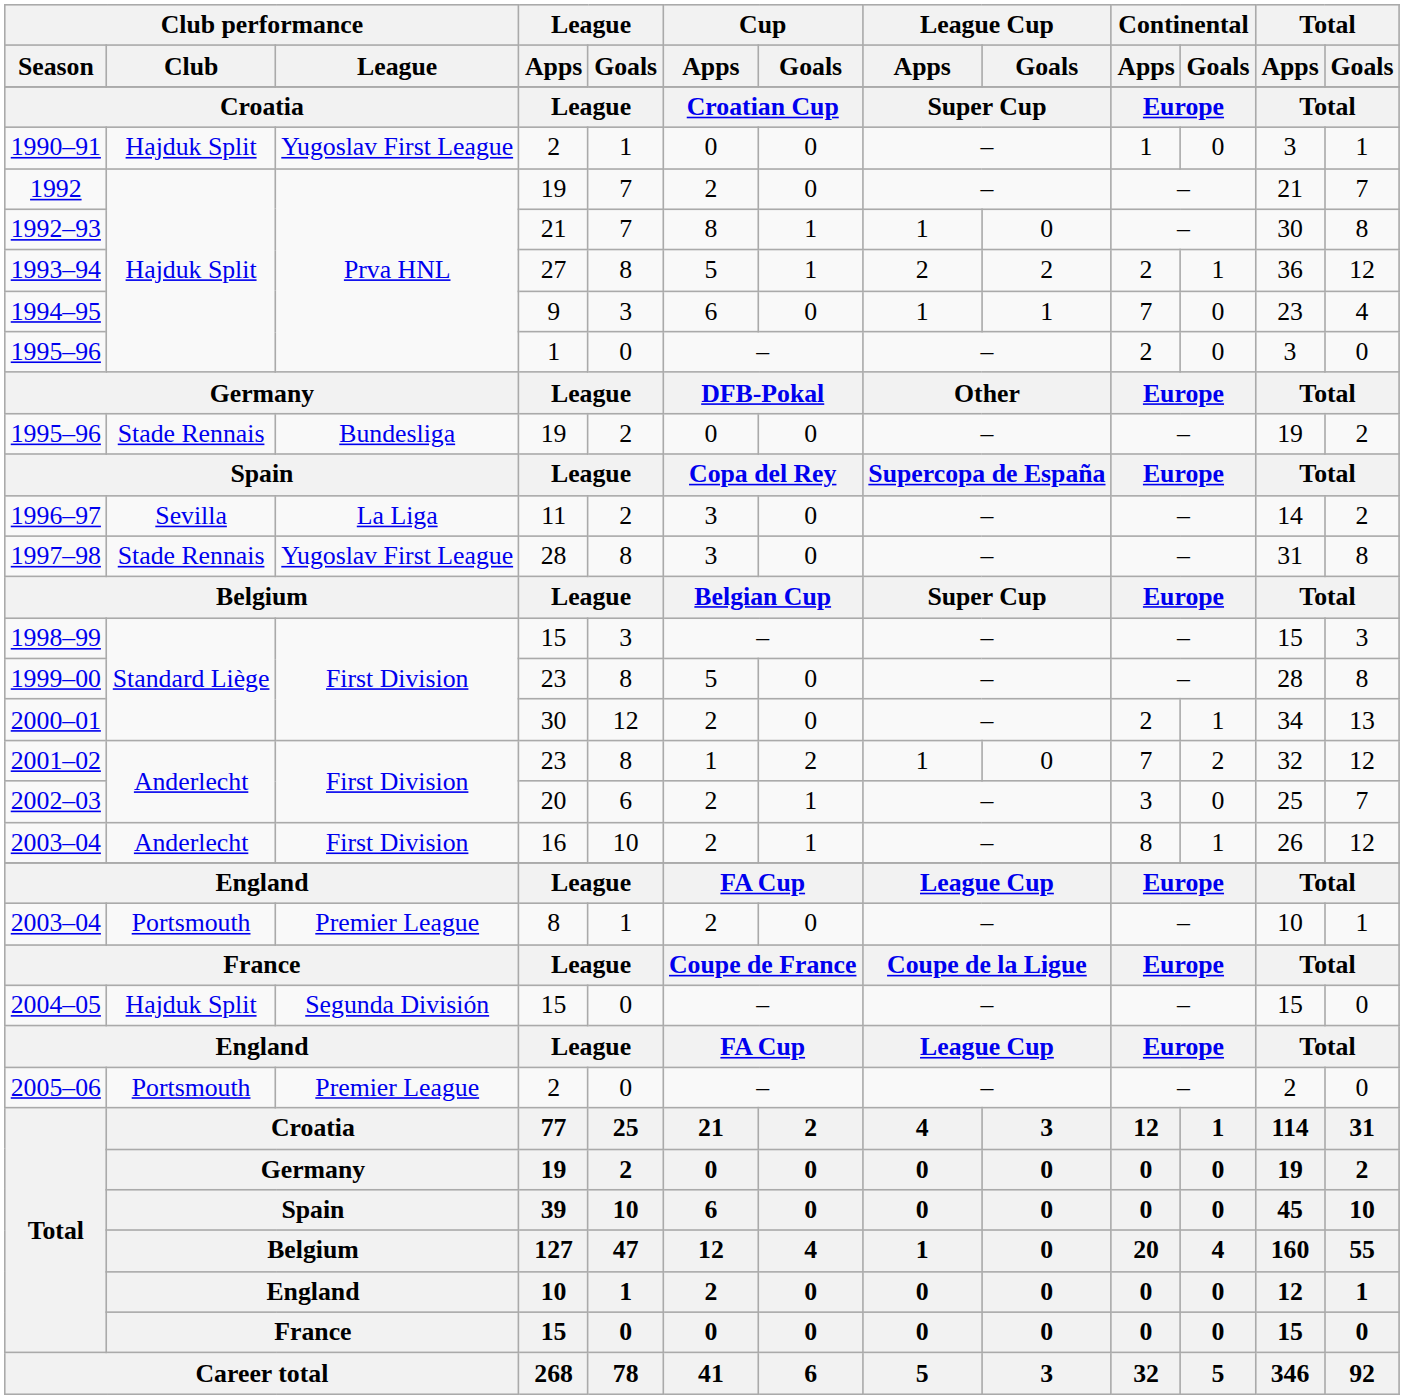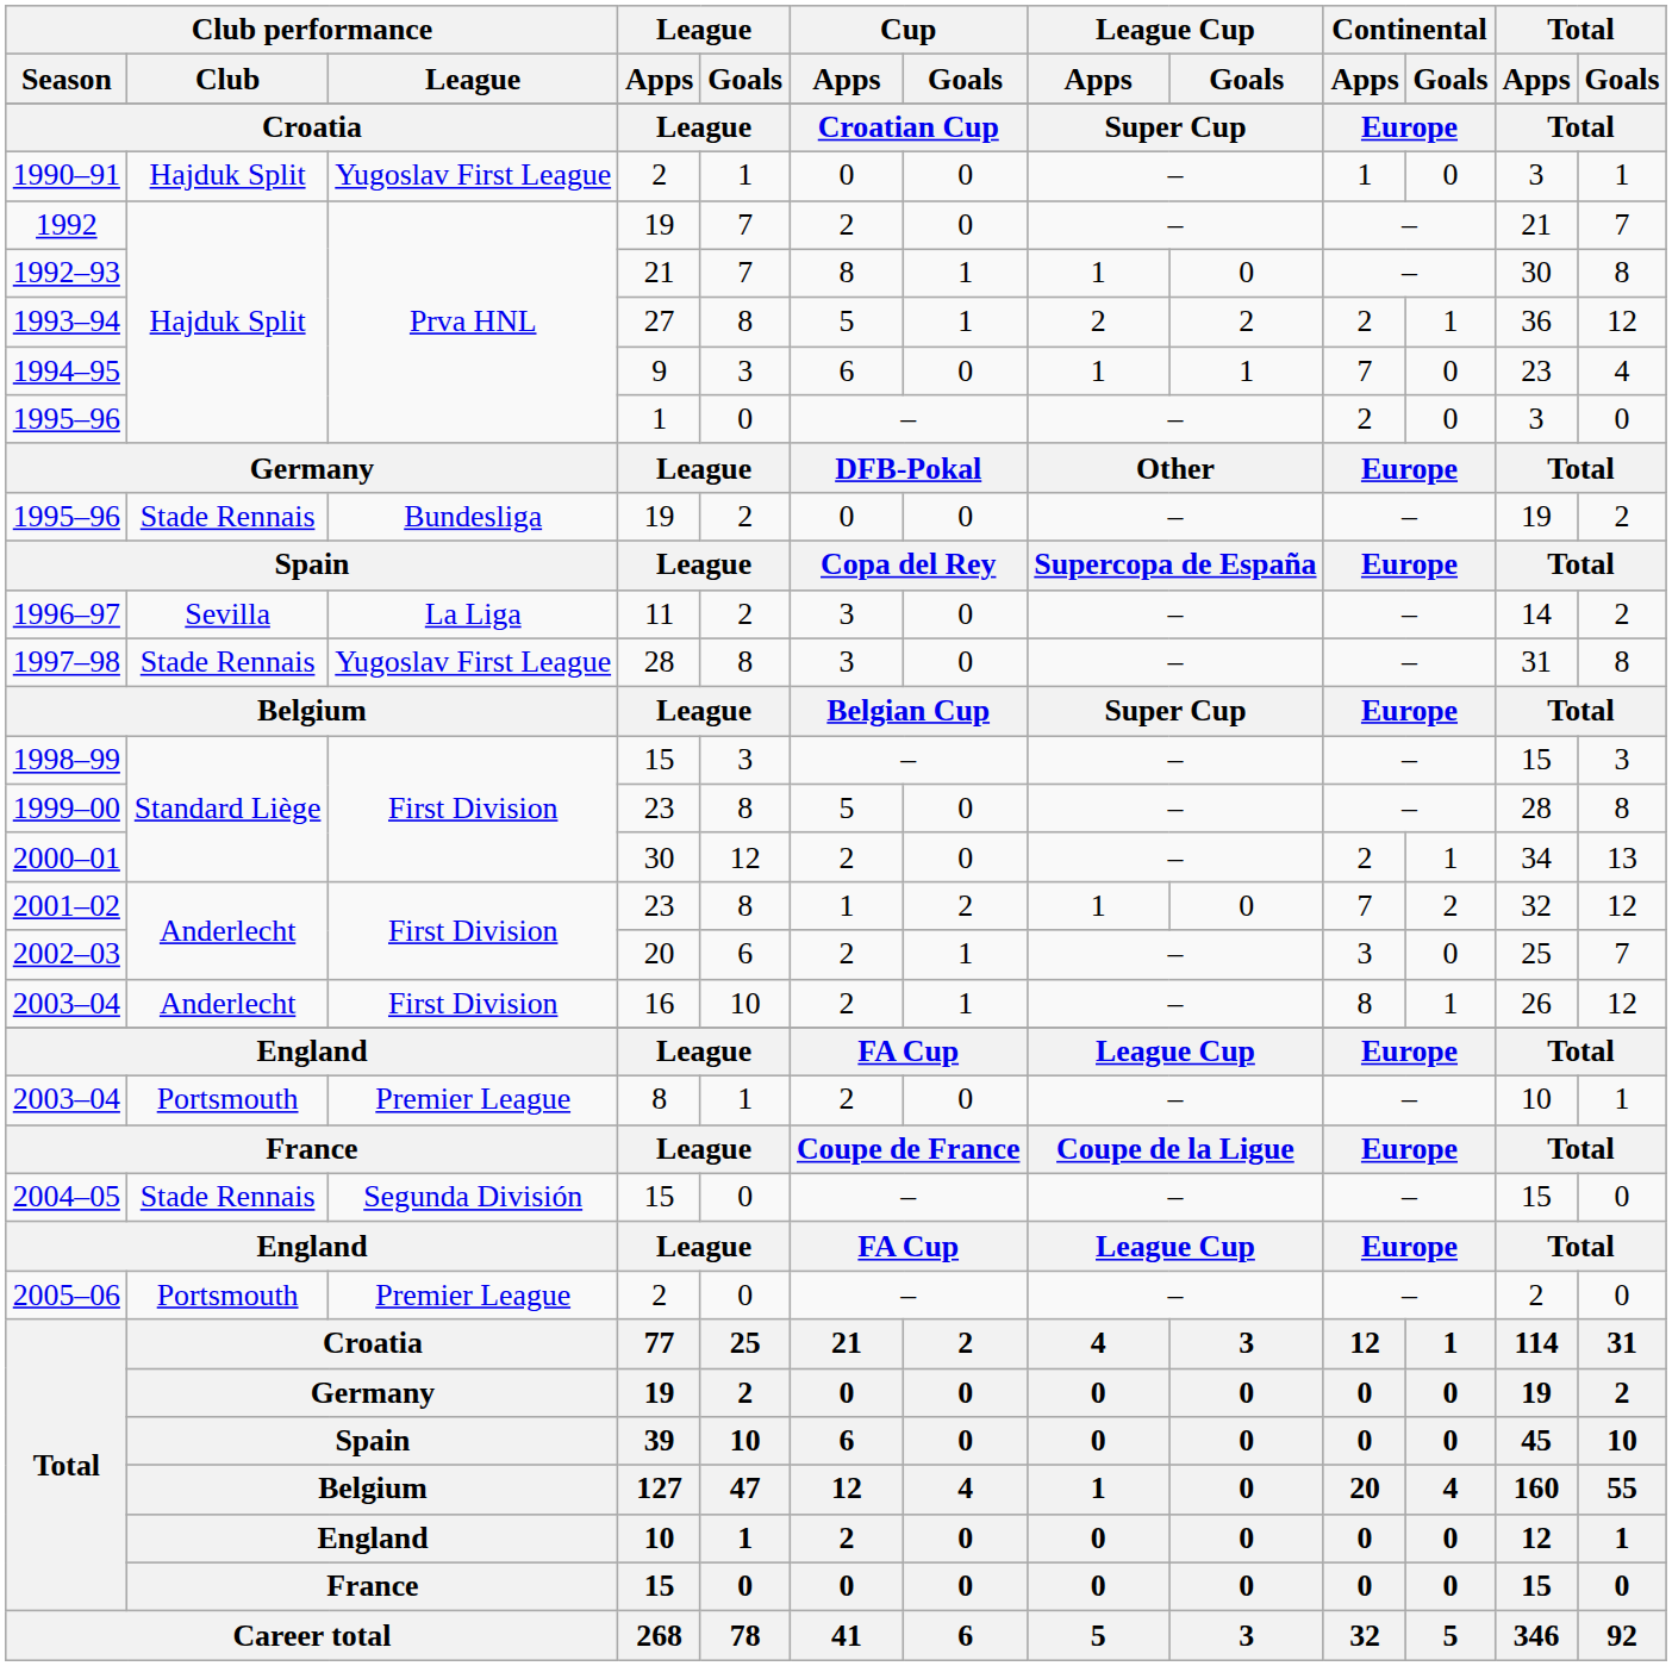2004–05 | Club performance / Club: Hajduk Split -> Stade Rennais
